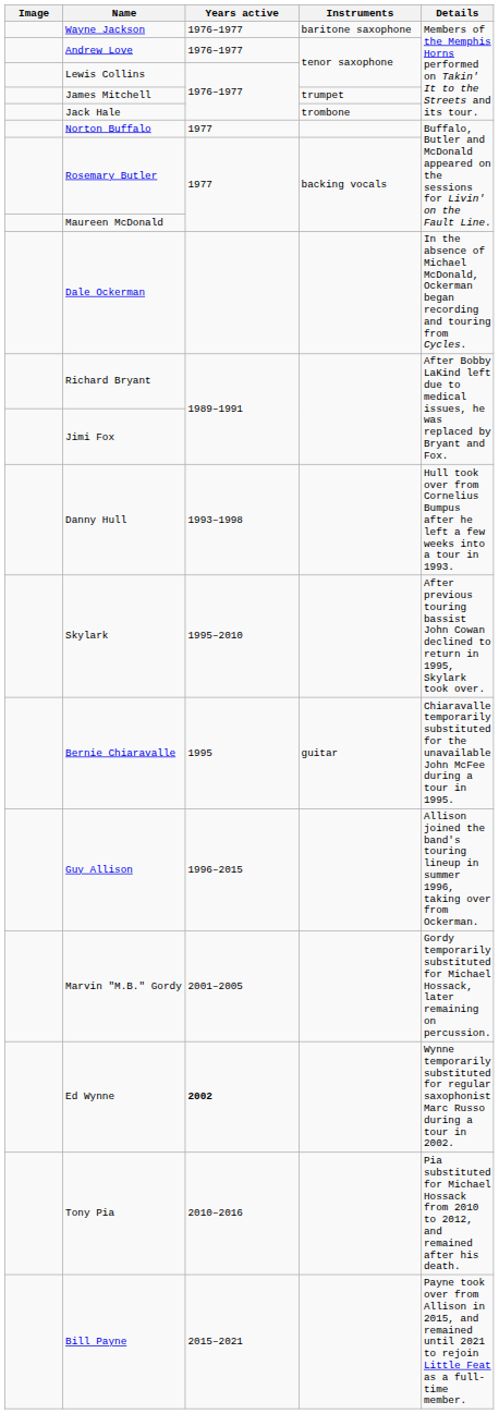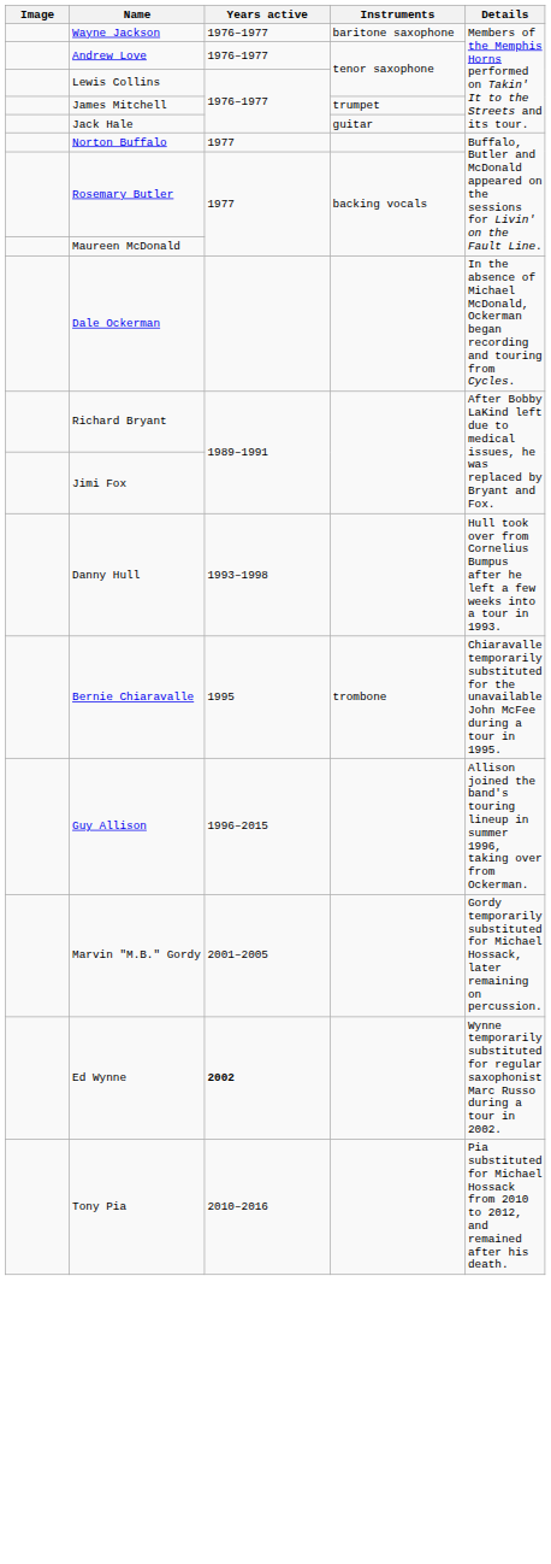Jack Hale | Instruments: trombone -> guitar
- row: Skylark | 1995–2010 | After previous touring bassist John Cowan declined to return in 1995, Skylark took over.
Bernie Chiaravalle | Instruments: guitar -> trombone
- row: Bill Payne | 2015–2021 | Payne took over from Allison in 2015, and remained until 2021 to rejoin Little Feat as a full-time member.
